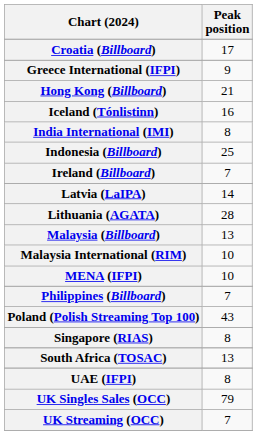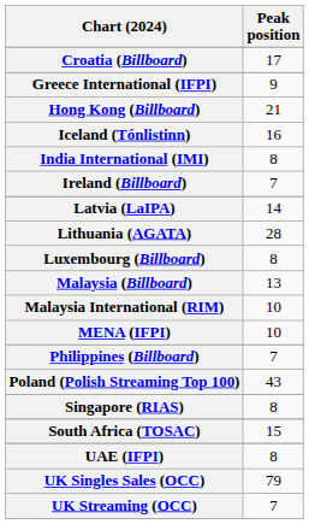- row: Indonesia (Billboard) | 25
+ row: Luxembourg (Billboard) | 8
South Africa (TOSAC) | Peak position: 13 -> 15
